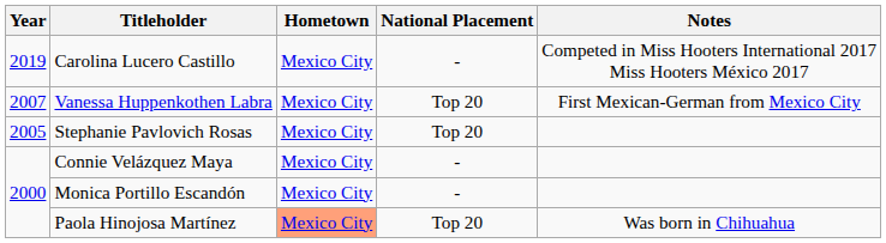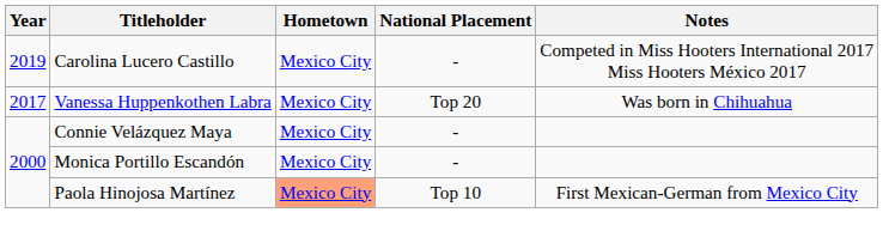Vanessa Huppenkothen Labra | Year: 2007 -> 2017
Vanessa Huppenkothen Labra | Notes: First Mexican-German from Mexico City -> Was born in Chihuahua
- row: 2005 | Stephanie Pavlovich Rosas | Mexico City | Top 20
Paola Hinojosa Martínez | National Placement: Top 20 -> Top 10
Paola Hinojosa Martínez | Notes: Was born in Chihuahua -> First Mexican-German from Mexico City
